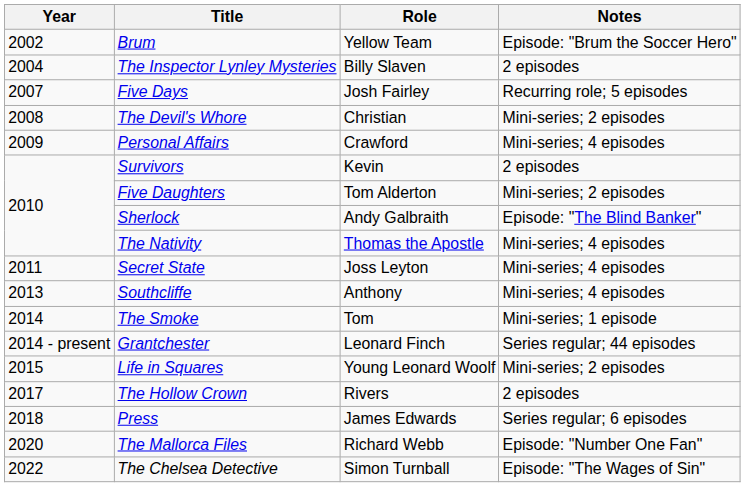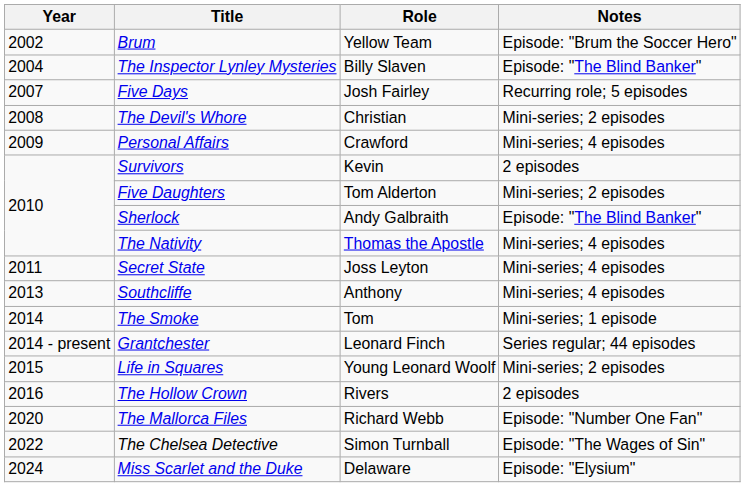The Inspector Lynley Mysteries | Notes: 2 episodes -> Episode: "The Blind Banker"
The Hollow Crown | Year: 2017 -> 2016
- row: 2018 | Press | James Edwards | Series regular; 6 episodes
+ row: 2024 | Miss Scarlet and the Duke | Delaware | Episode: "Elysium"
